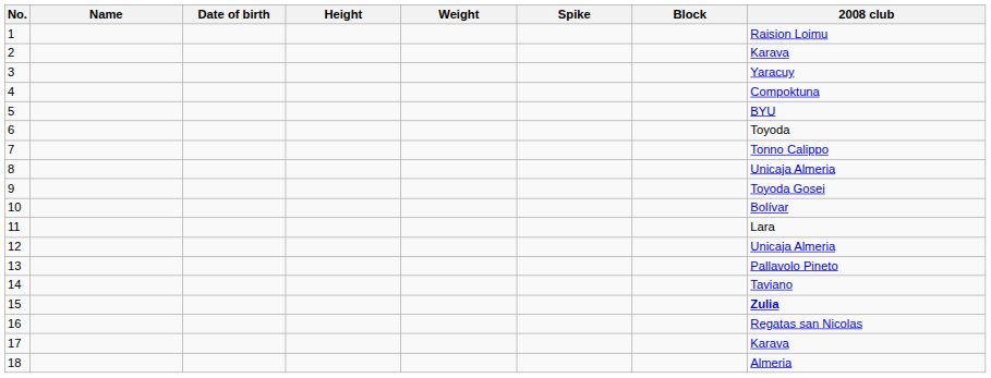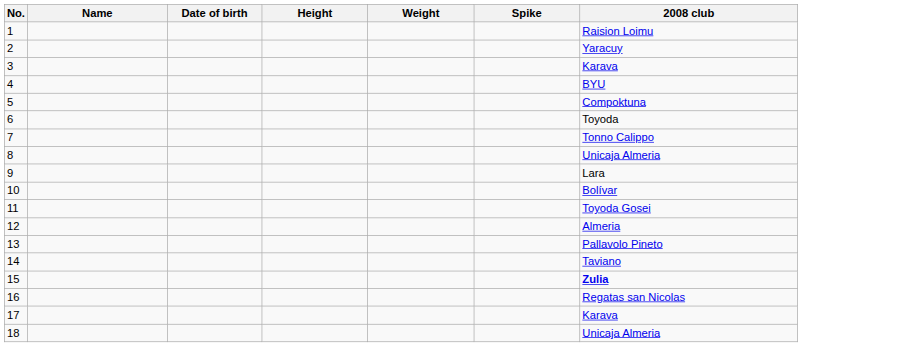- column: Block
2 | 2008 club: Karava -> Yaracuy
3 | 2008 club: Yaracuy -> Karava
4 | 2008 club: Compoktuna -> BYU
5 | 2008 club: BYU -> Compoktuna
9 | 2008 club: Toyoda Gosei -> Lara
11 | 2008 club: Lara -> Toyoda Gosei
12 | 2008 club: Unicaja Almeria -> Almeria
18 | 2008 club: Almeria -> Unicaja Almeria
